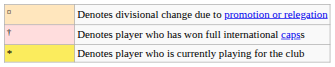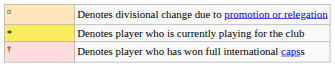rows swapped: Denotes player who is currently playing for the club <-> Denotes player who has won full international capss
